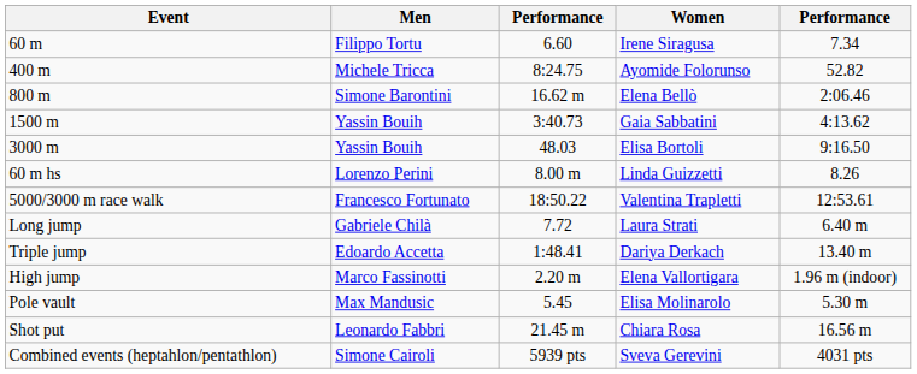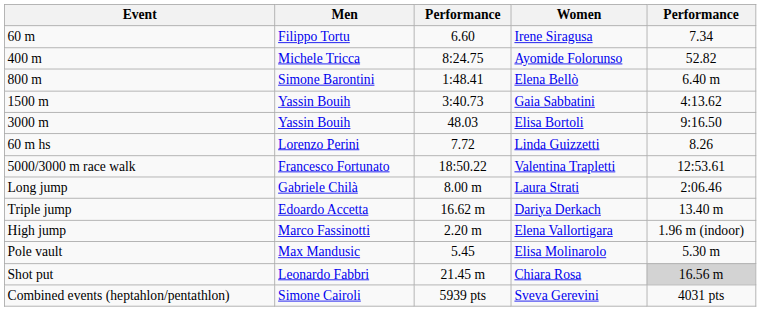800 m | column 3: 16.62 m -> 1:48.41
800 m | column 5: 2:06.46 -> 6.40 m
60 m hs | column 3: 8.00 m -> 7.72
Long jump | column 3: 7.72 -> 8.00 m
Long jump | column 5: 6.40 m -> 2:06.46
Triple jump | column 3: 1:48.41 -> 16.62 m
Shot put | column 5: no background -> lightgrey background
